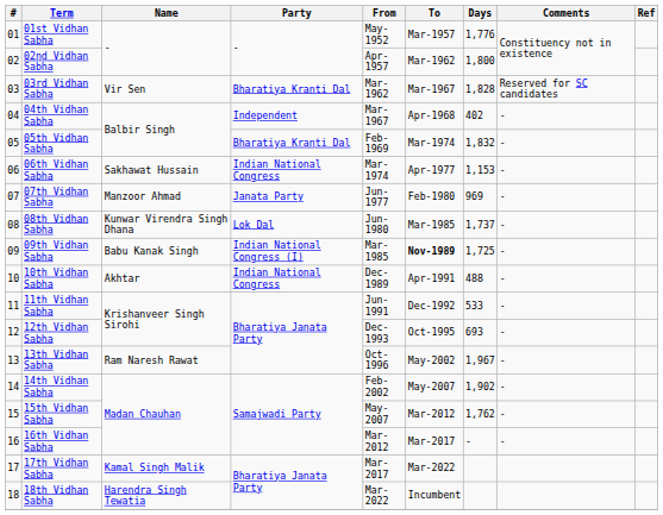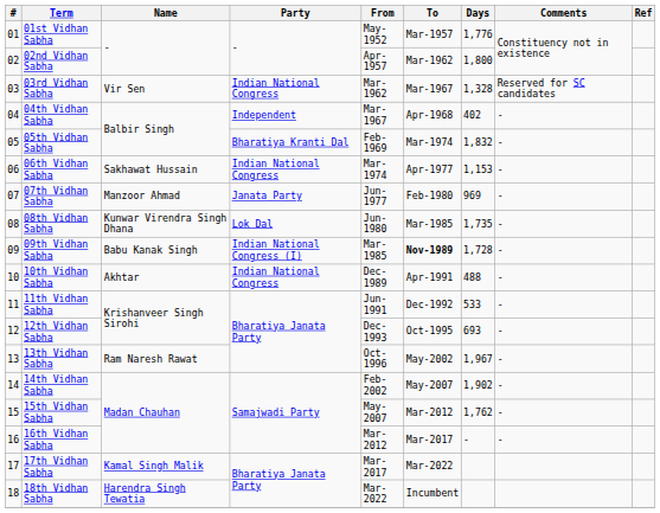03rd Vidhan Sabha | Party: Bharatiya Kranti Dal -> Indian National Congress
03rd Vidhan Sabha | Days: 1,828 -> 1,328
08th Vidhan Sabha | Days: 1,737 -> 1,735
09th Vidhan Sabha | Days: 1,725 -> 1,728
